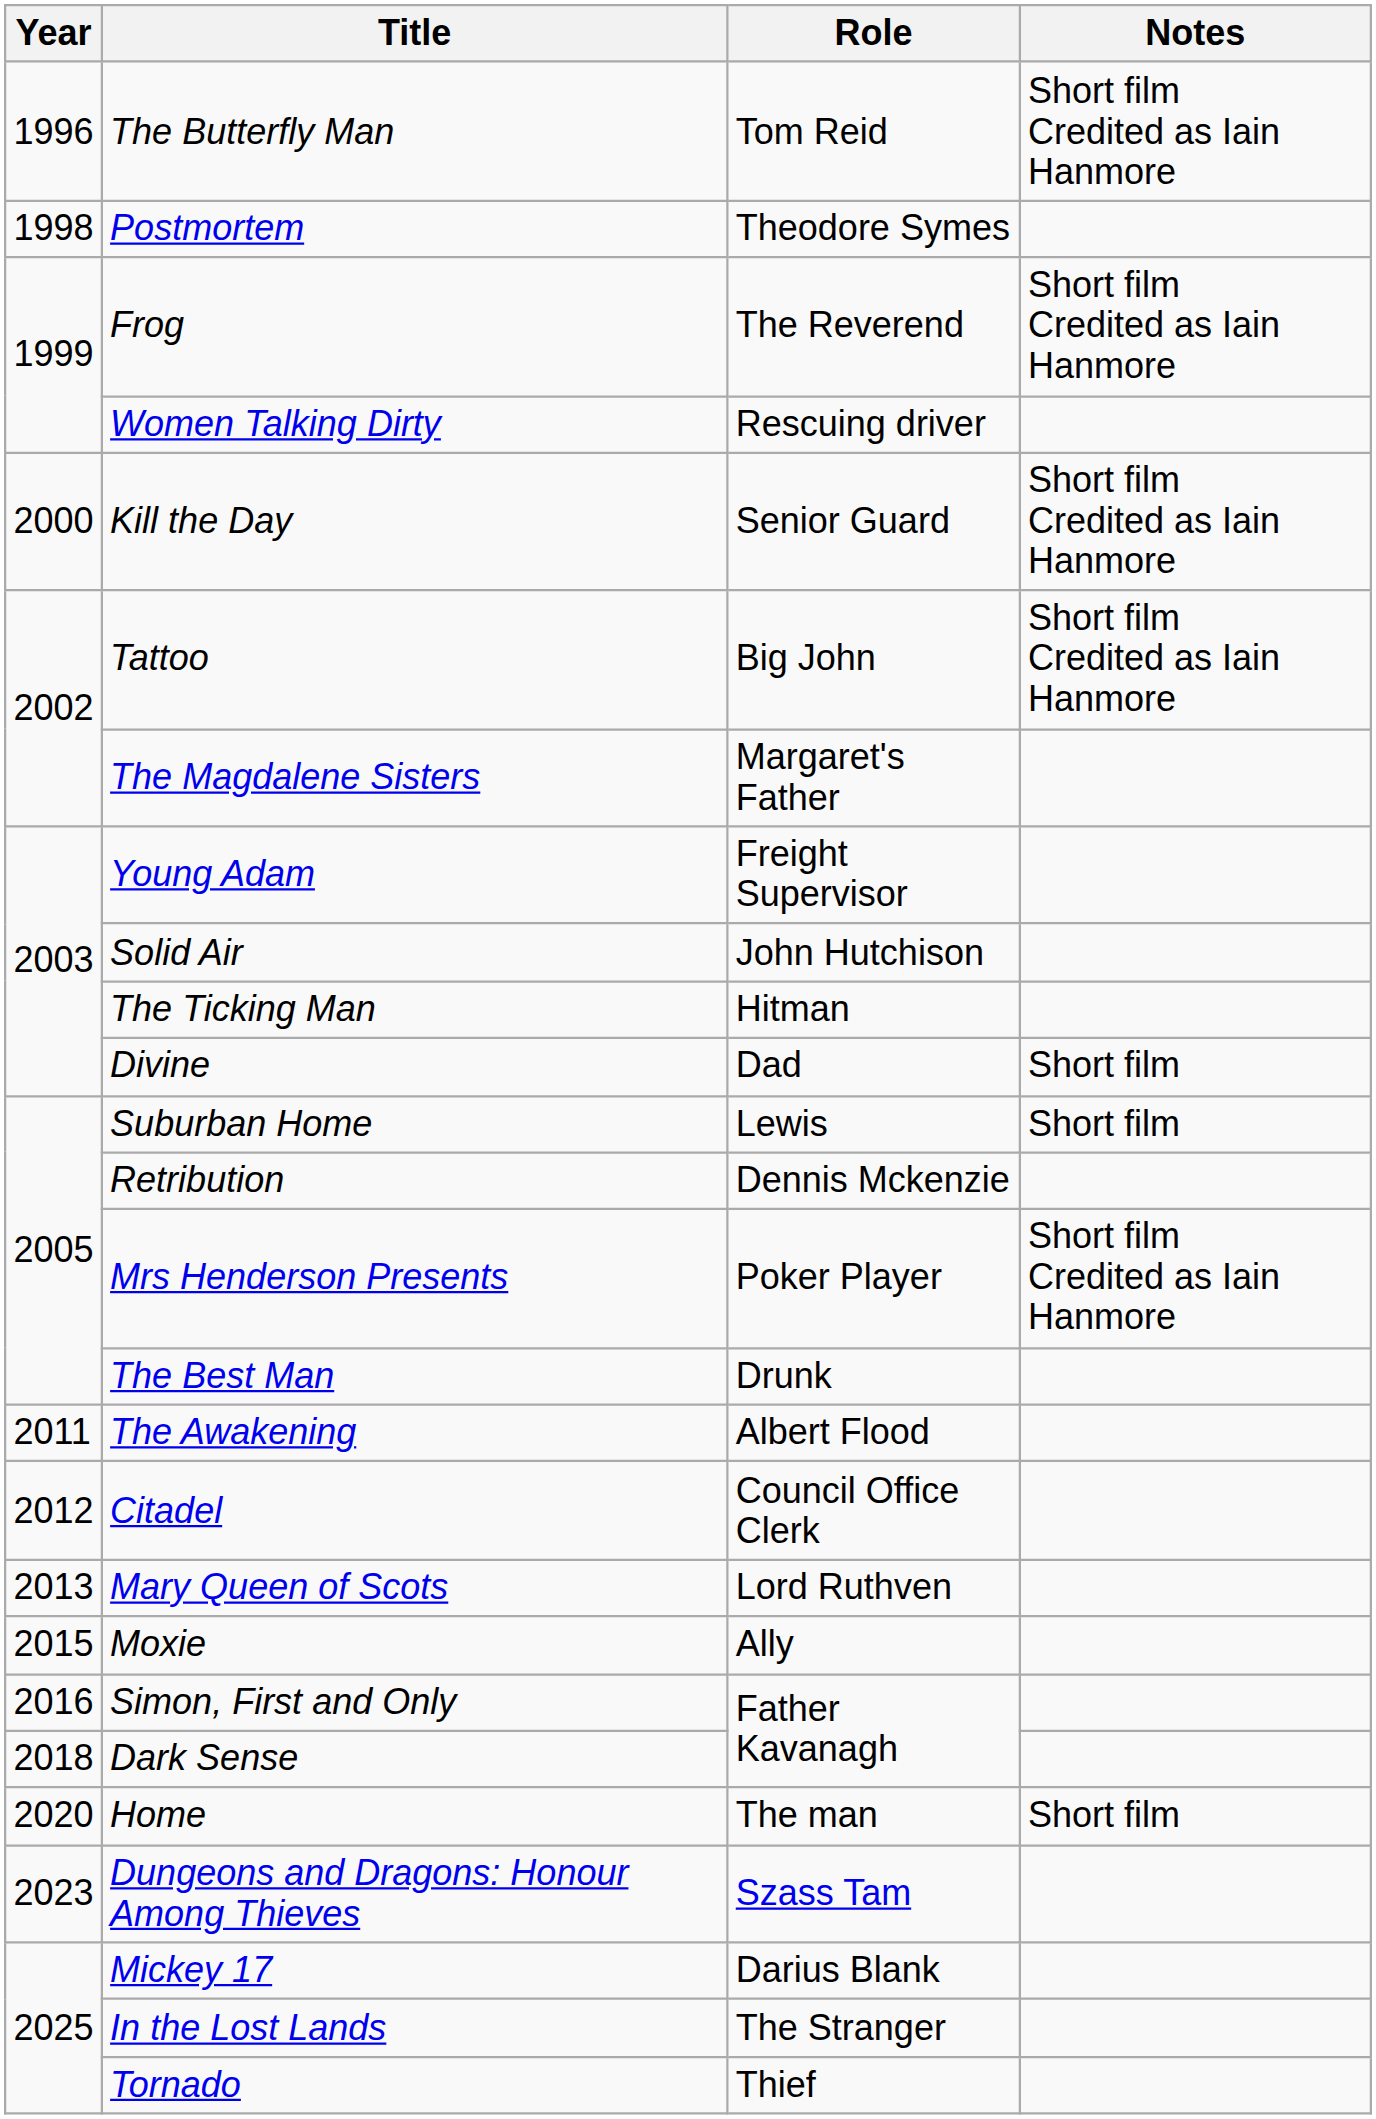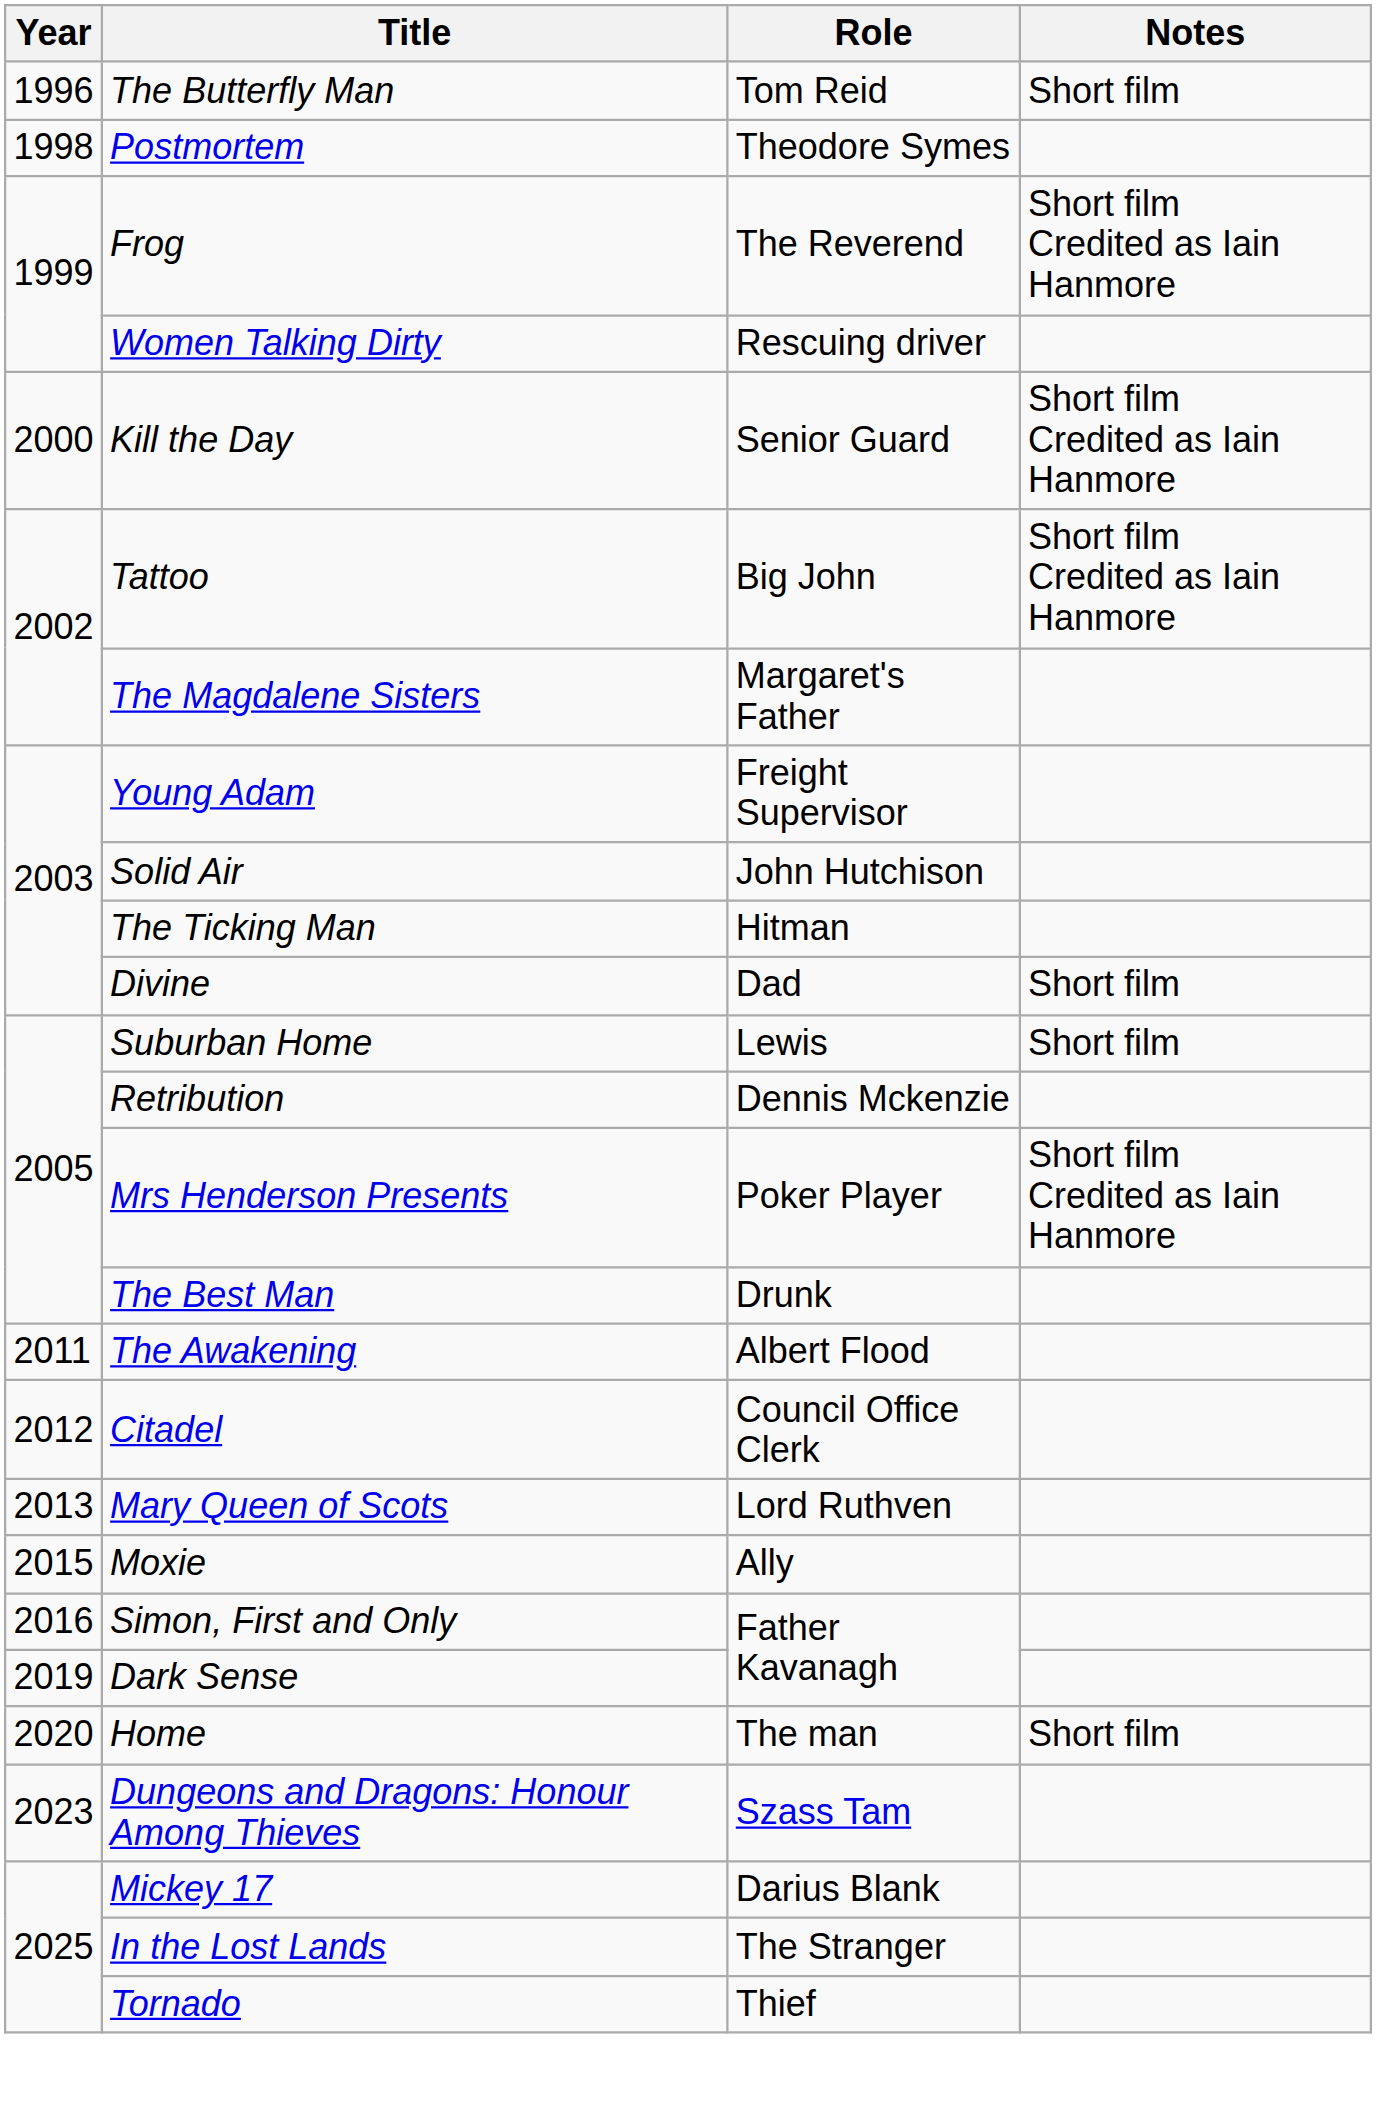The Butterfly Man | Notes: Short film Credited as Iain Hanmore -> Short film
Dark Sense | Year: 2018 -> 2019
